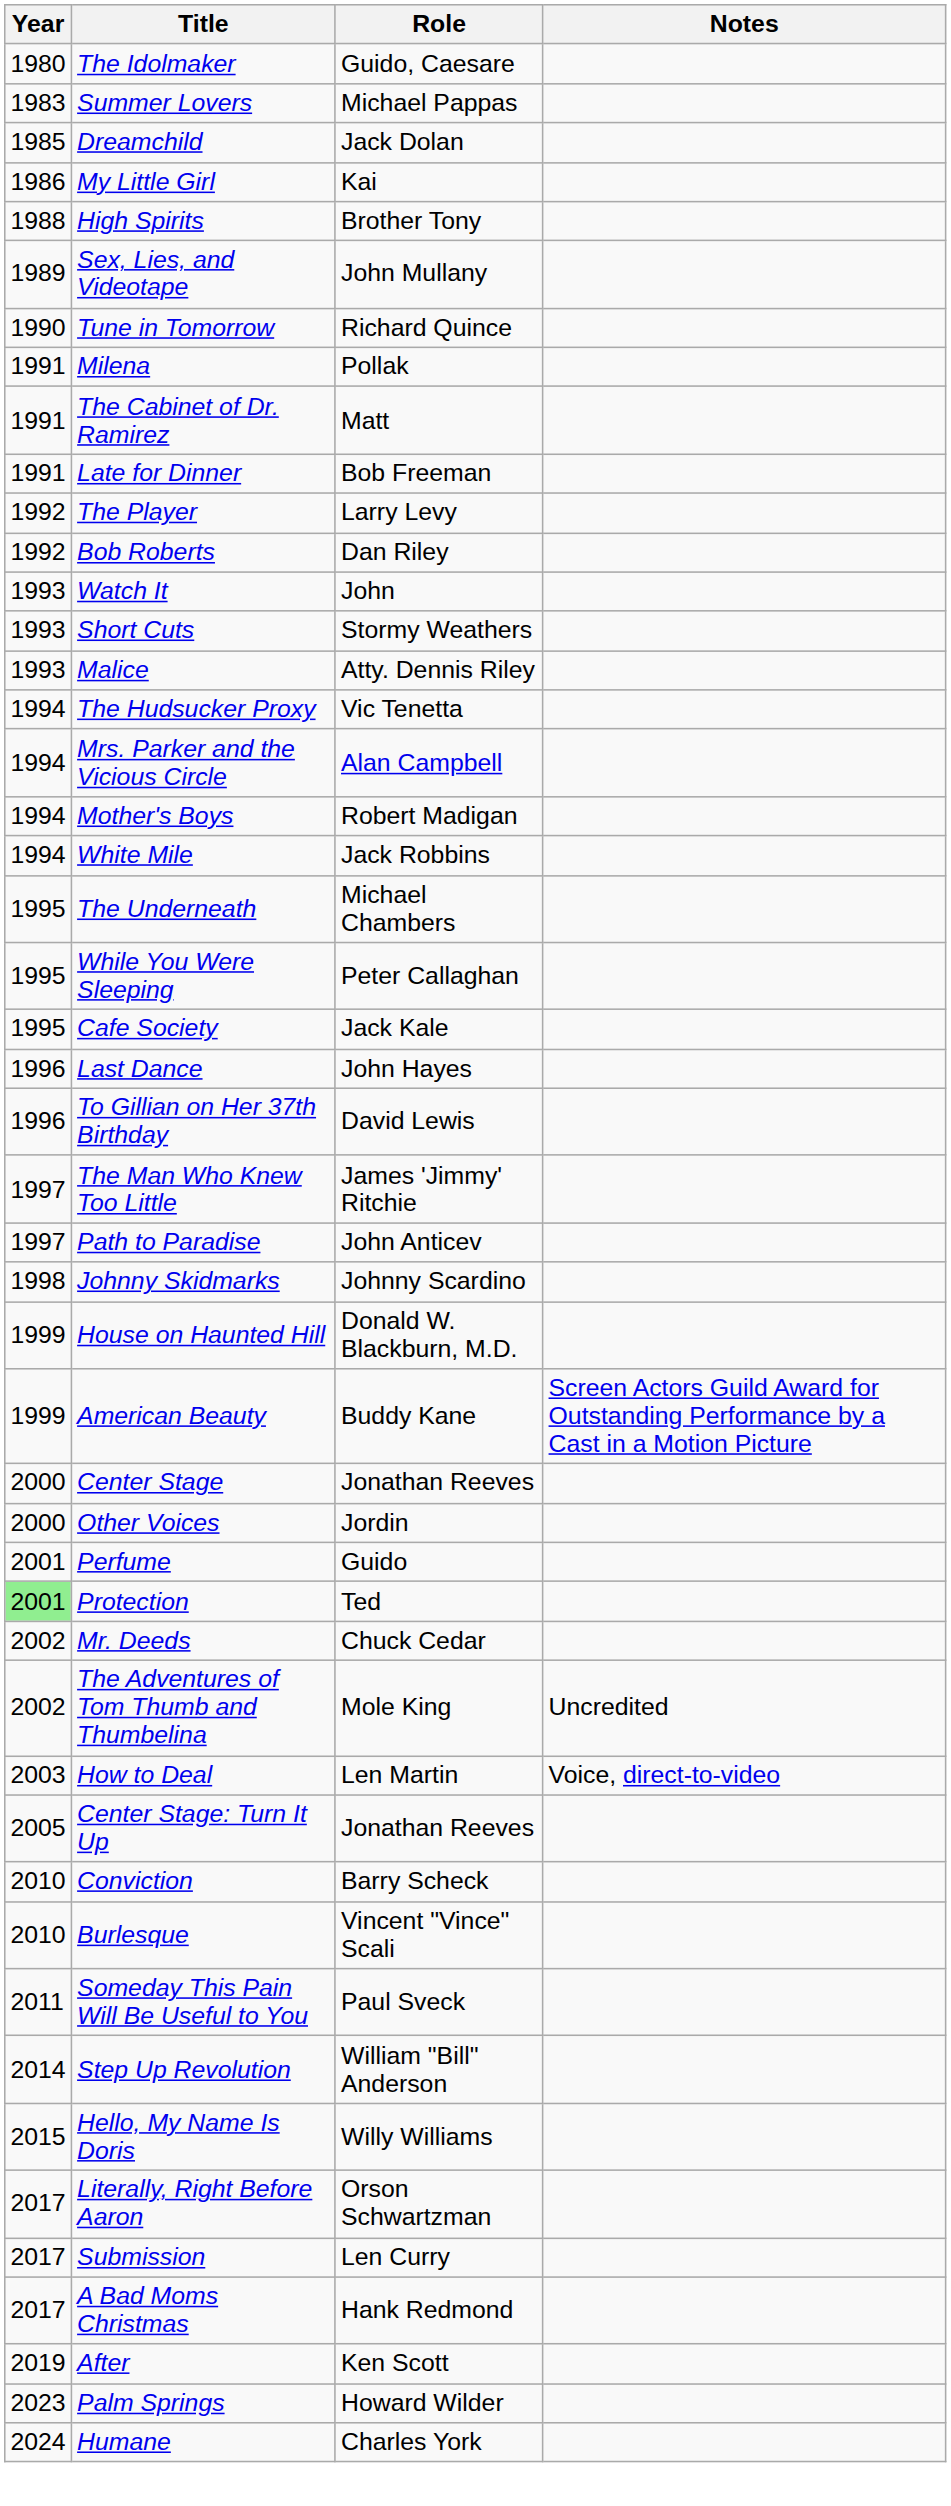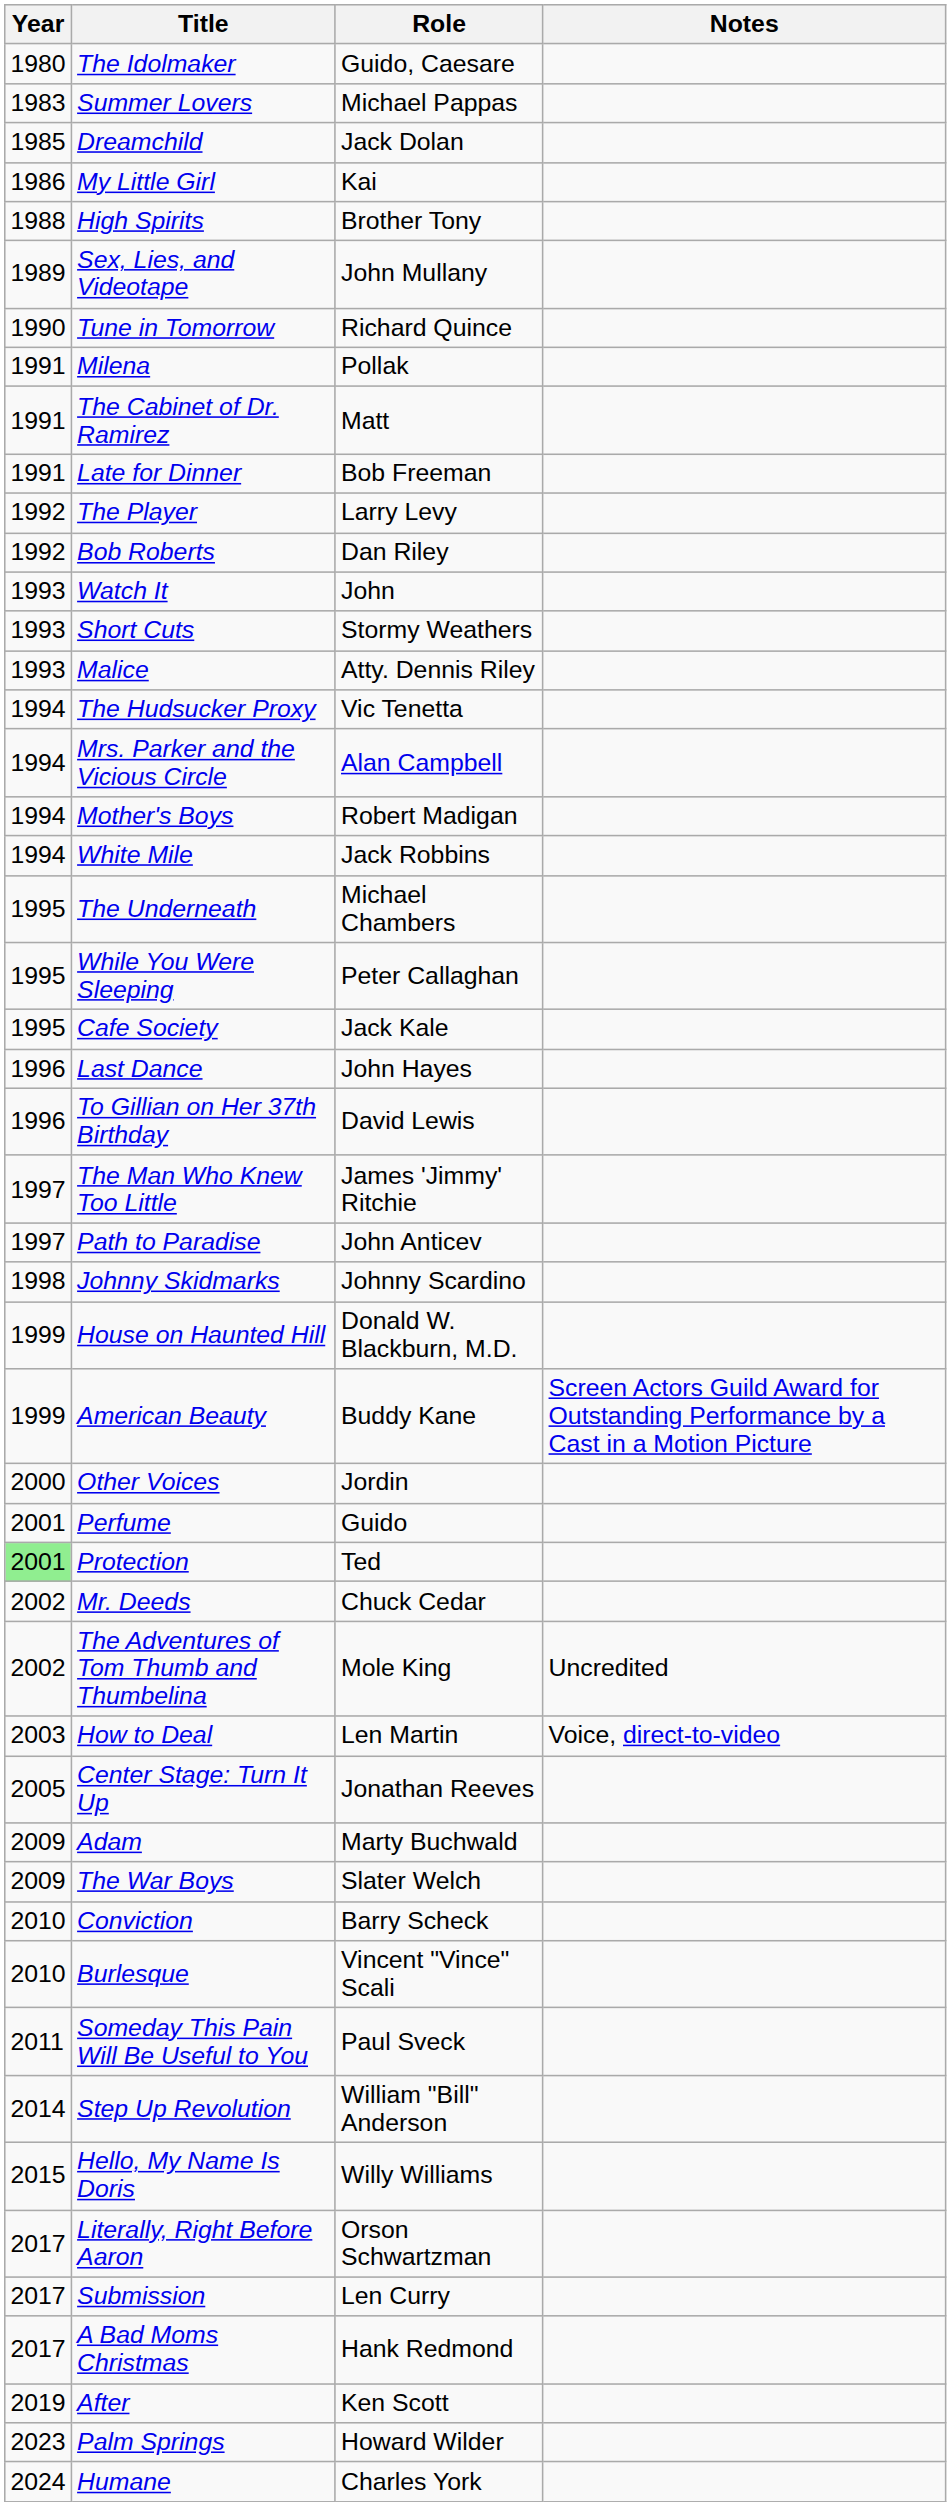- row: 2000 | Center Stage | Jonathan Reeves
+ row: 2009 | Adam | Marty Buchwald
+ row: 2009 | The War Boys | Slater Welch
